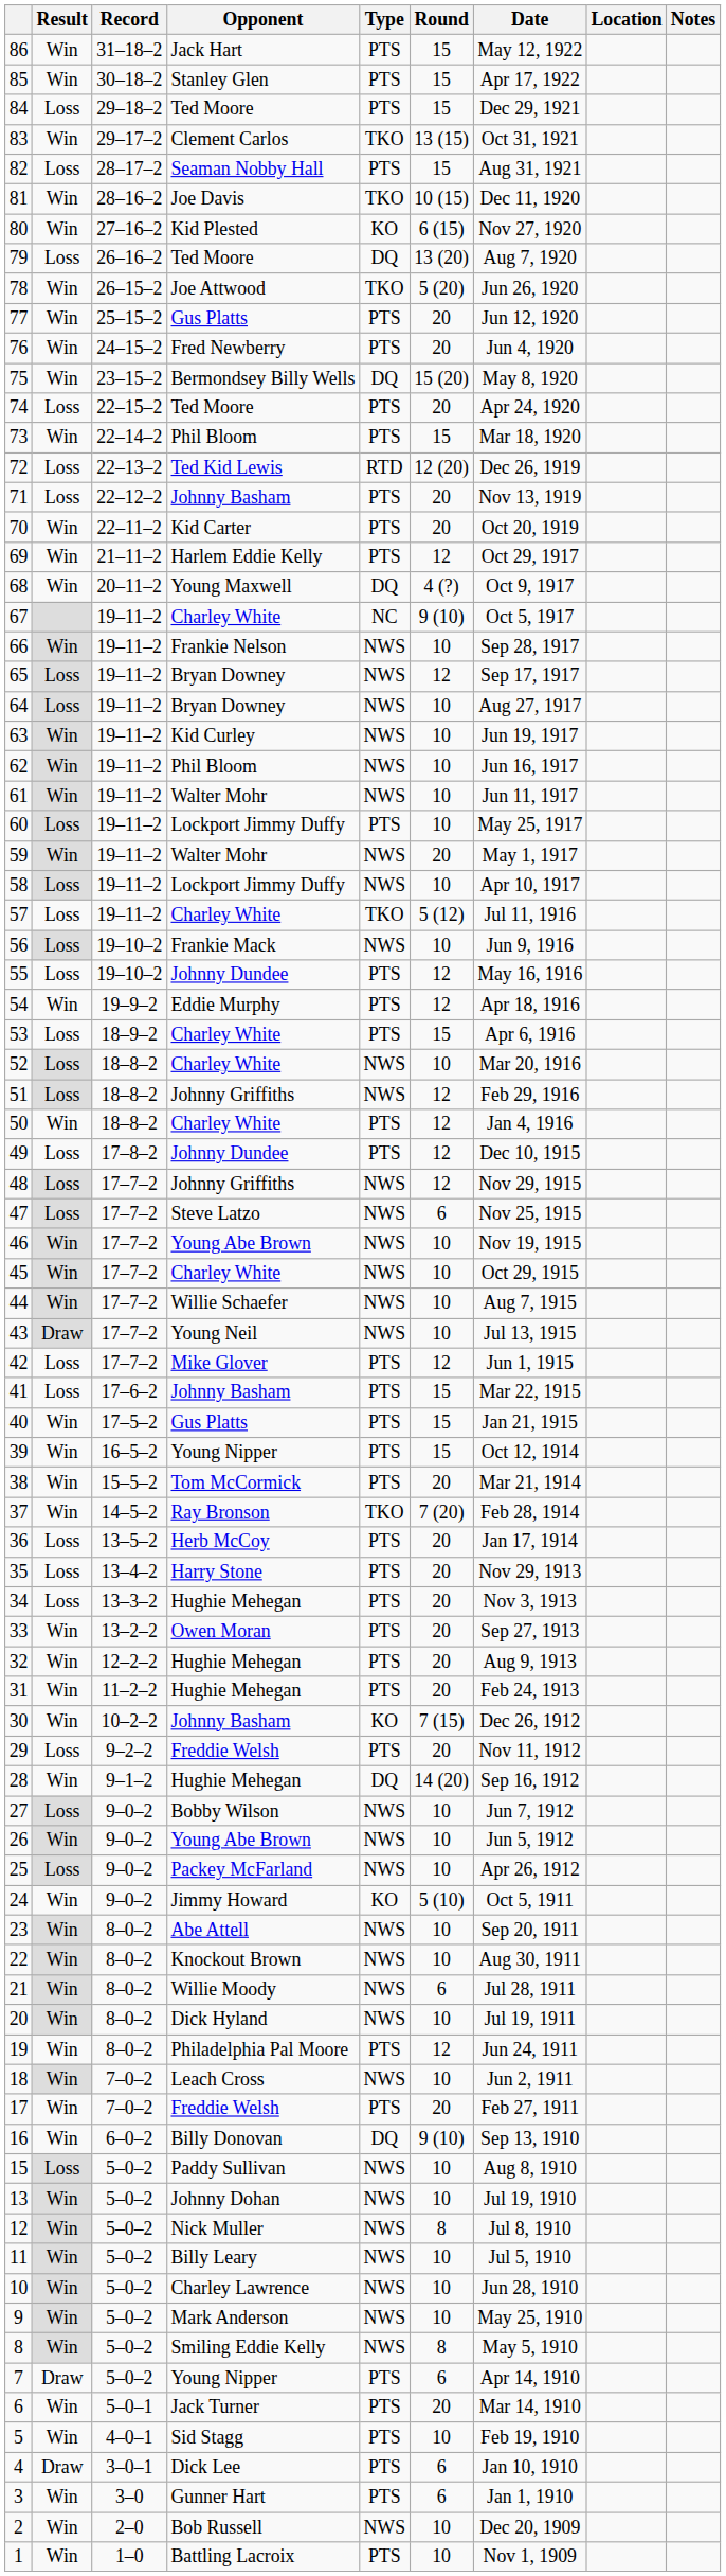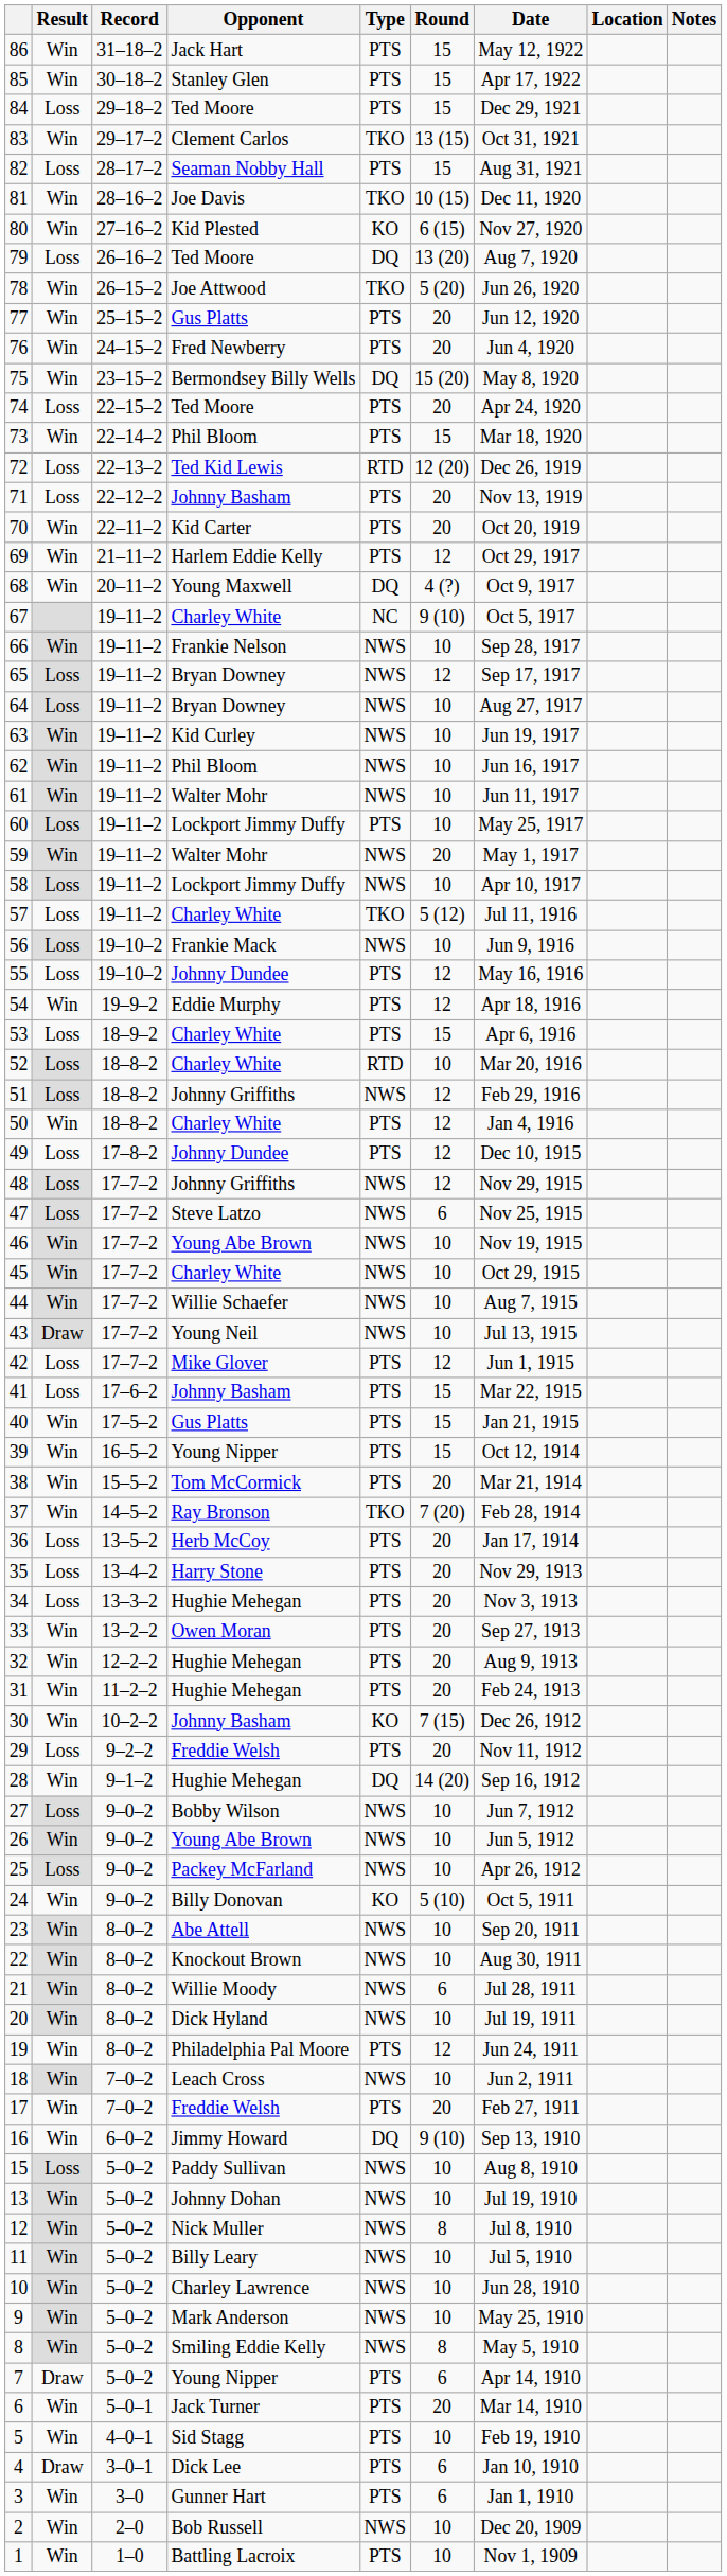52 | Type: NWS -> RTD
24 | Opponent: Jimmy Howard -> Billy Donovan
16 | Opponent: Billy Donovan -> Jimmy Howard
